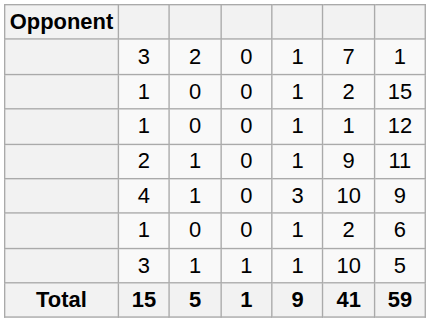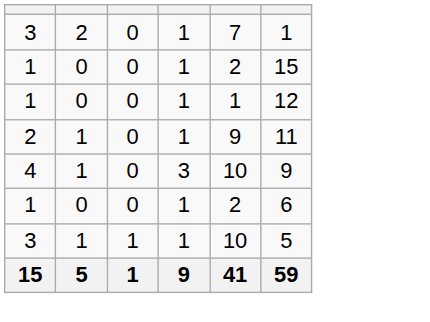- column: Opponent | Total
